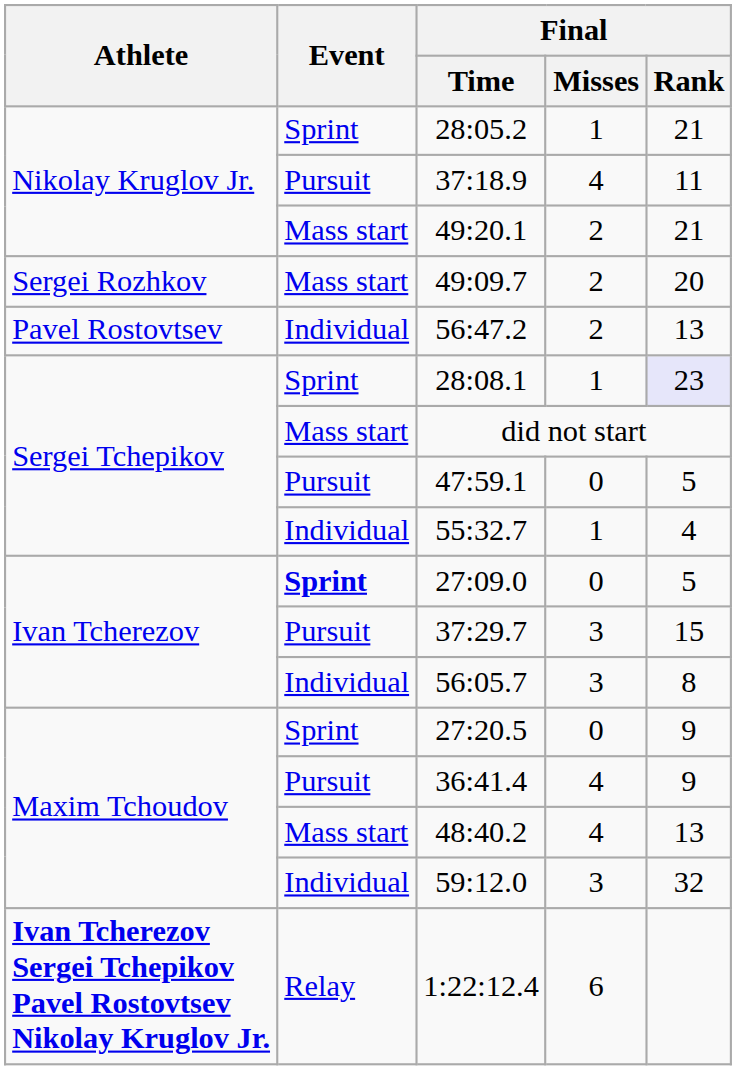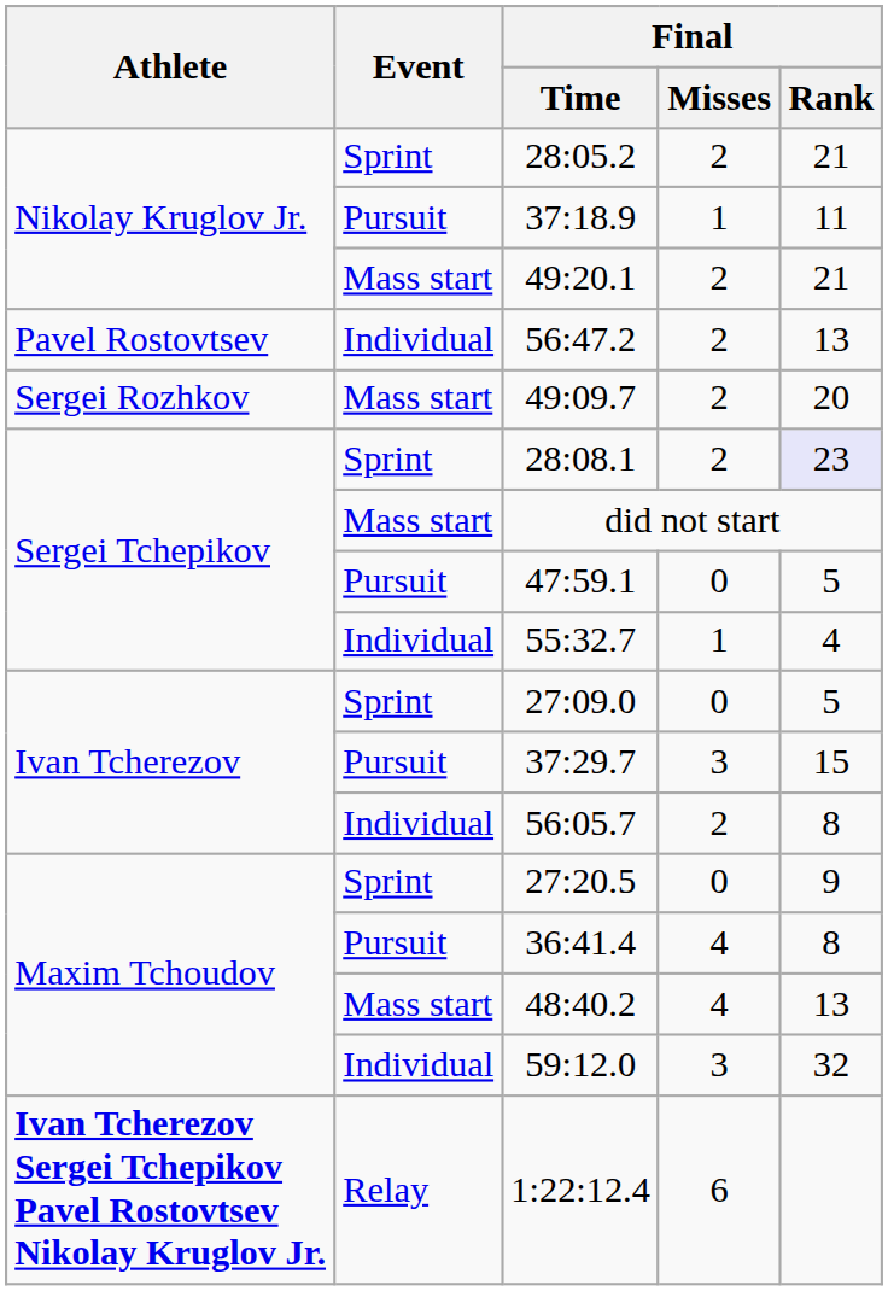28:05.2 | Final / Misses: 1 -> 2
37:18.9 | Final / Misses: 4 -> 1
rows swapped: 56:47.2 <-> 49:09.7
28:08.1 | Final / Misses: 1 -> 2
27:09.0 | Event: bold -> normal
56:05.7 | Final / Misses: 3 -> 2
36:41.4 | Final / Rank: 9 -> 8
